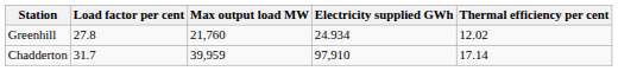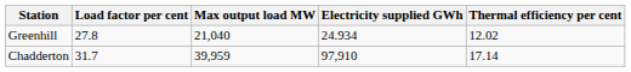Greenhill | Max output load MW: 21,760 -> 21,040
